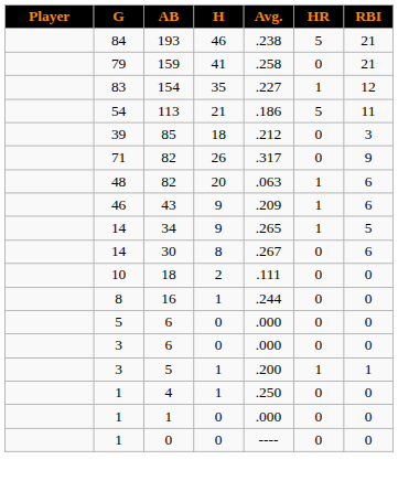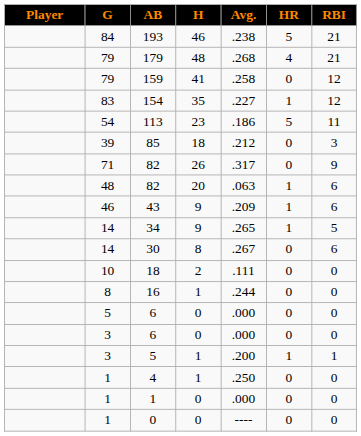+ row: 79 | 179 | 48 | .268 | 4 | 21
159 | RBI: 21 -> 12
113 | H: 21 -> 23
